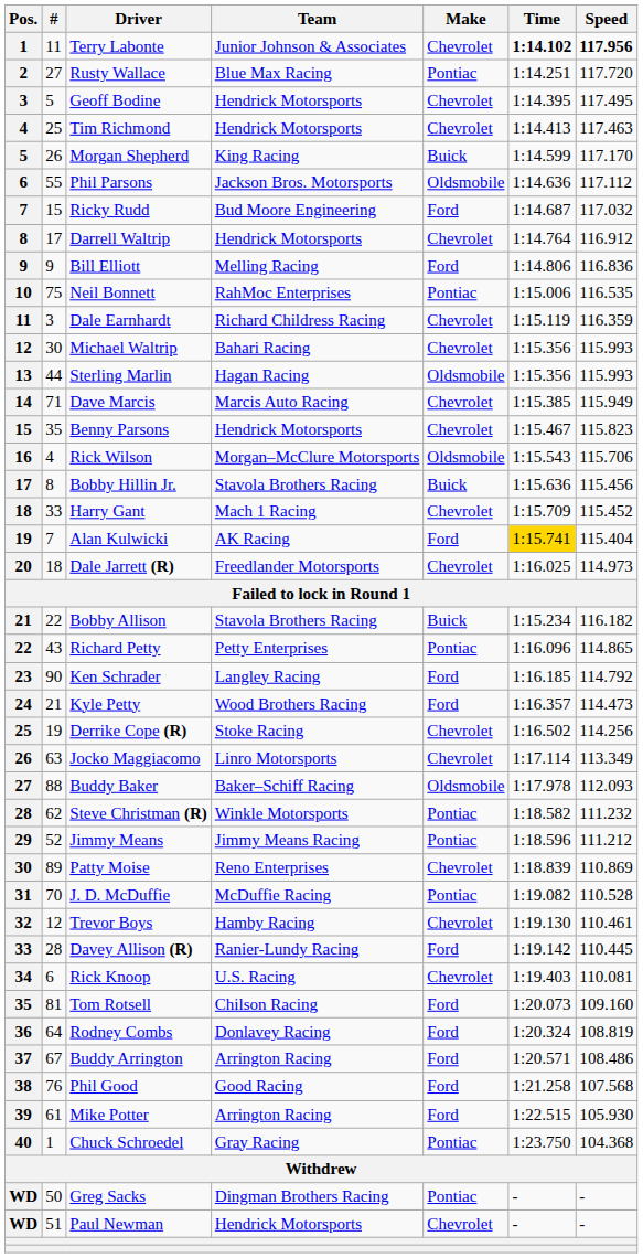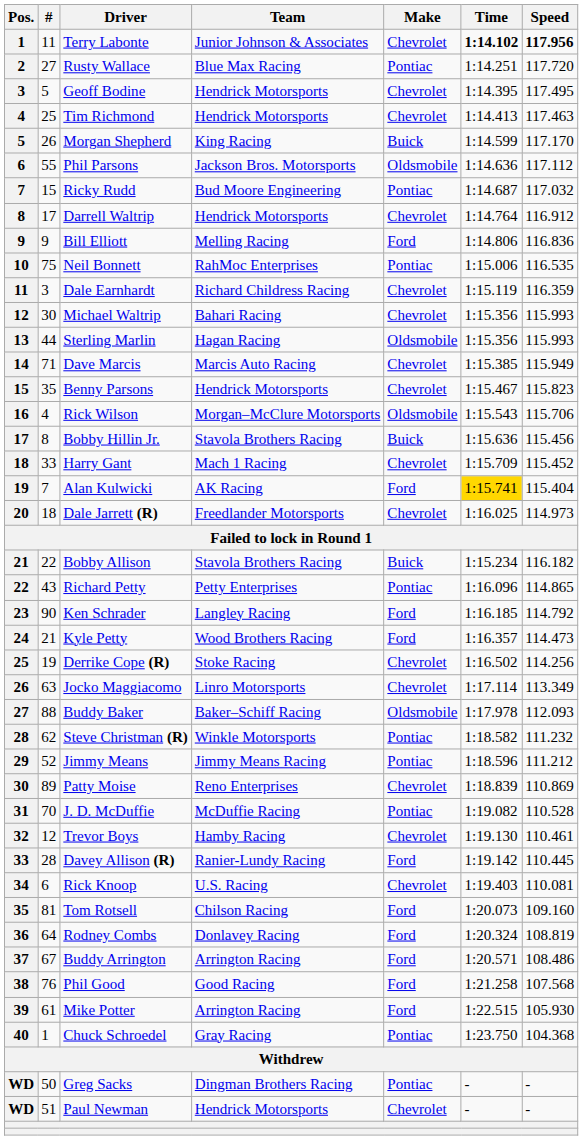Ricky Rudd | Make: Ford -> Pontiac
